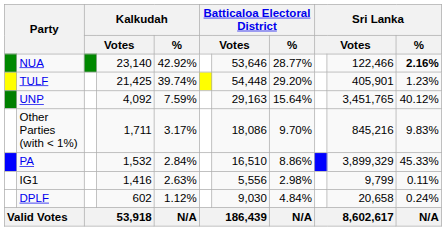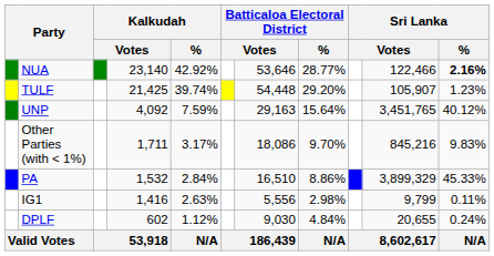TULF | column 10: 405,901 -> 105,907
DPLF | column 10: 20,658 -> 20,655
